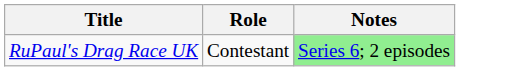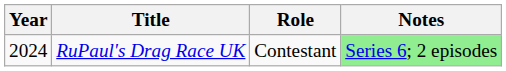+ column: Year | 2024
